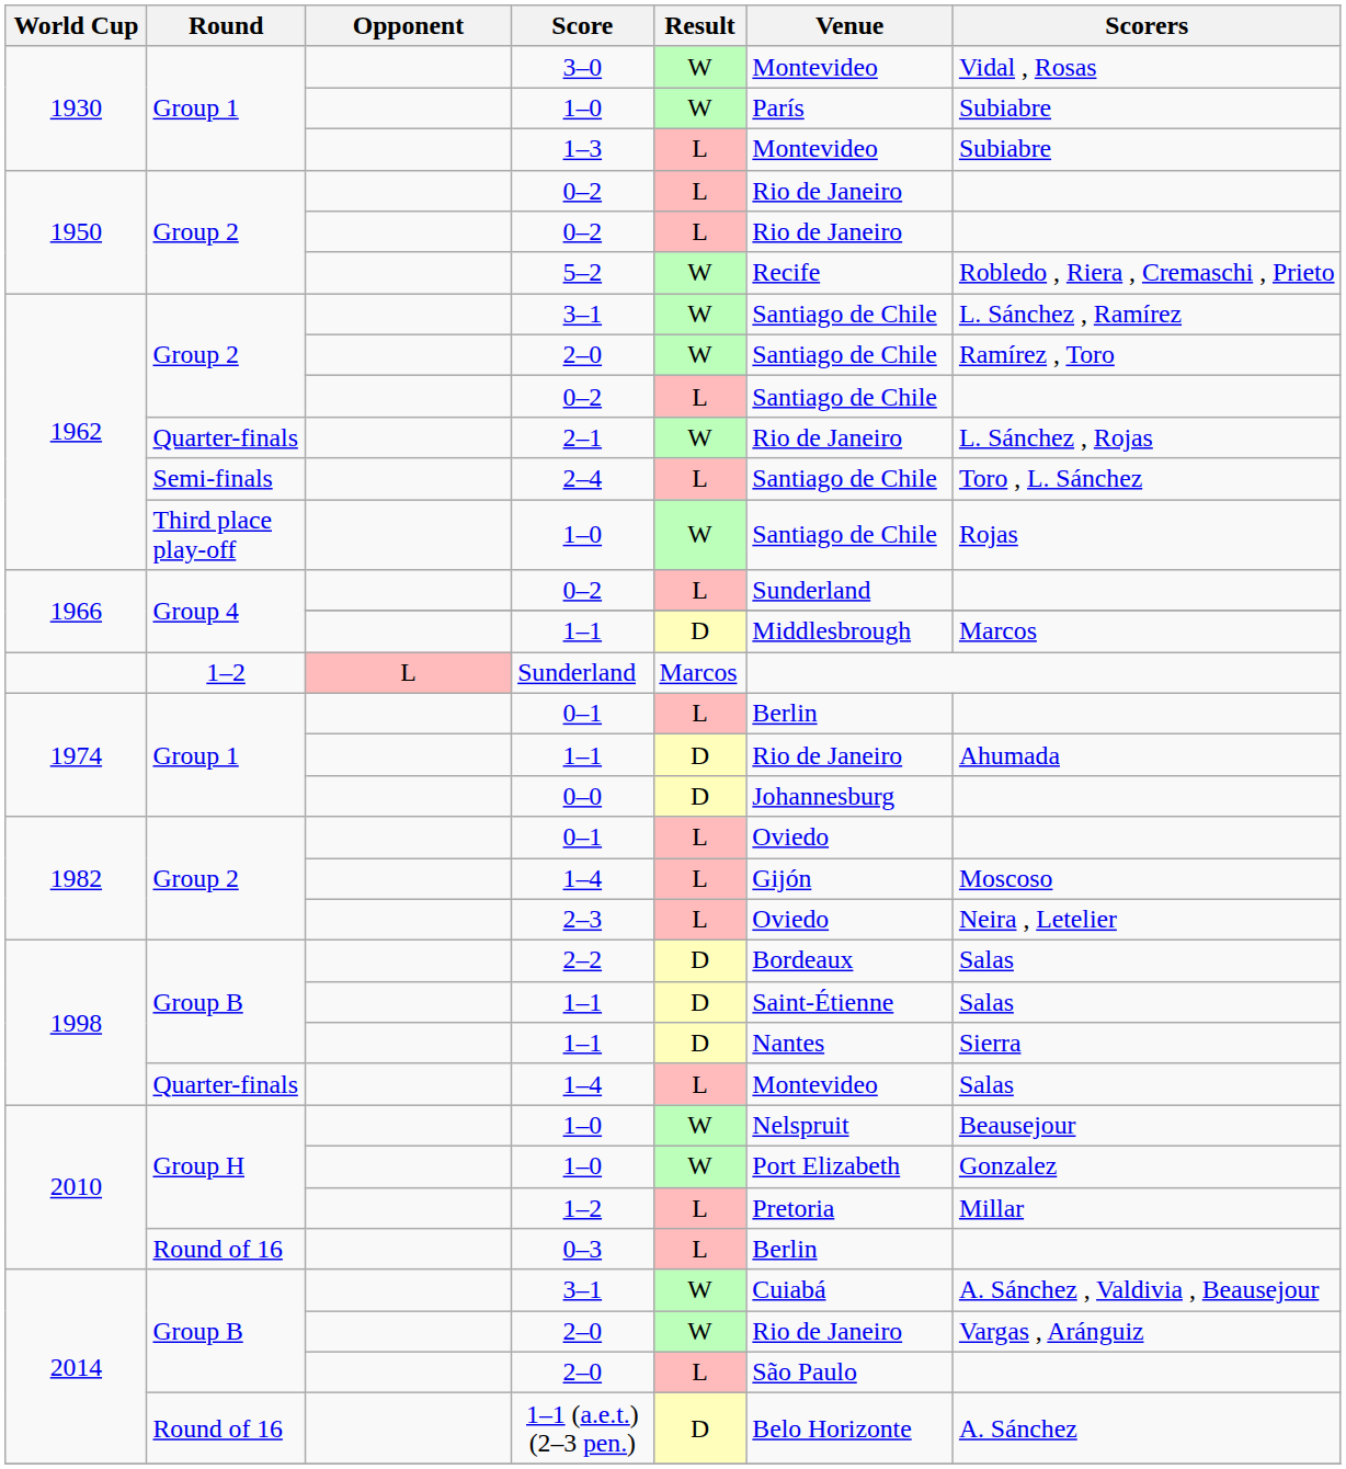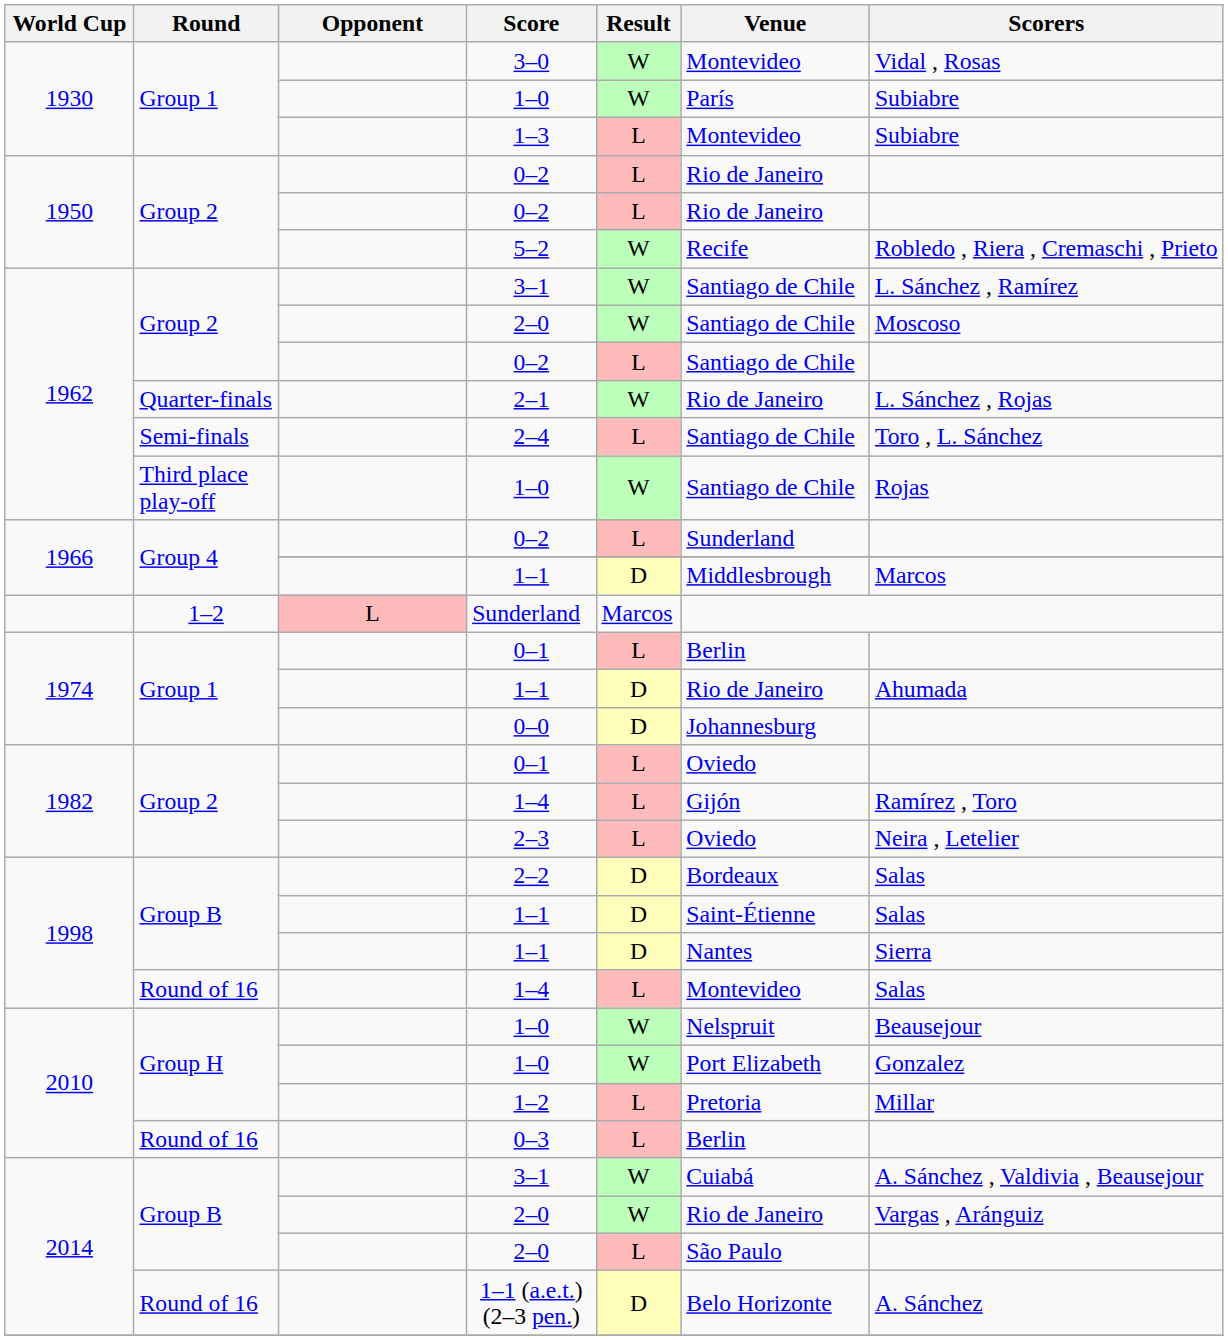1962 / 2–0 | Scorers: Ramírez , Toro -> Moscoso
1982 / 1–4 | Scorers: Moscoso -> Ramírez , Toro
1998 / 1–4 | Round: Quarter-finals -> Round of 16
